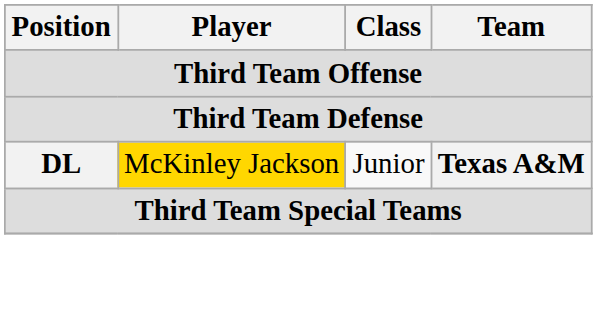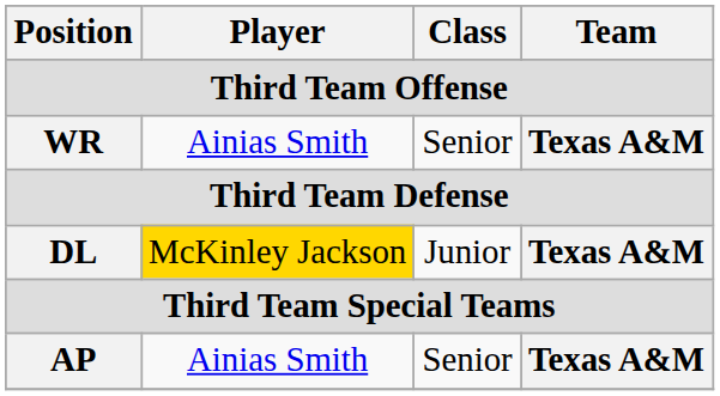+ row: WR | Ainias Smith | Senior | Texas A&M
+ row: AP | Ainias Smith | Senior | Texas A&M
